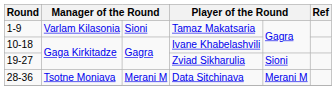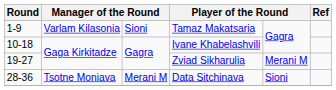Zviad Sikharulia | column 5: Sioni -> Merani M
Data Sitchinava | column 5: Merani M -> Sioni
